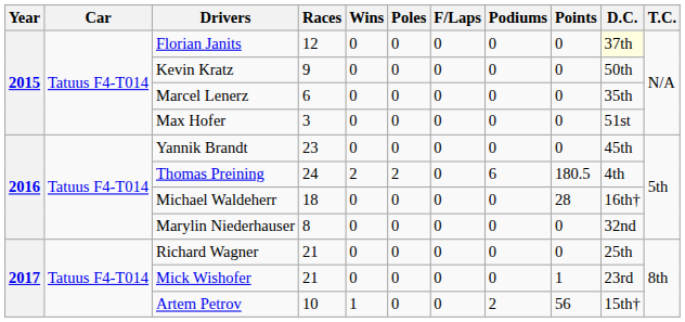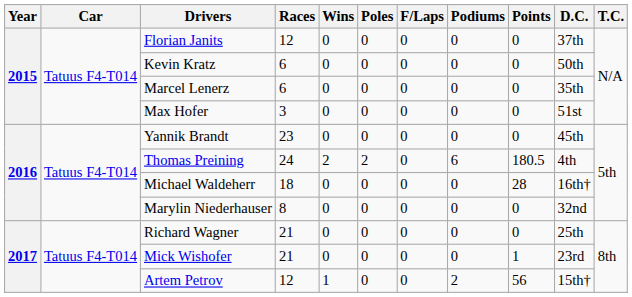Florian Janits | D.C.: lightyellow background -> no background
Kevin Kratz | Races: 9 -> 6
Artem Petrov | Races: 10 -> 12
